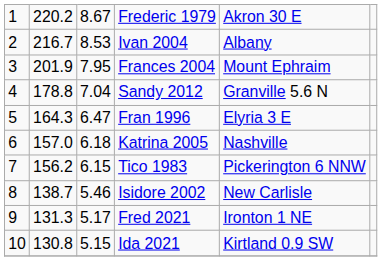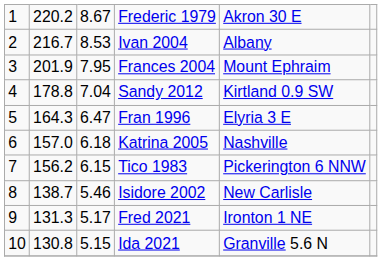Sandy 2012 | column 5: Granville 5.6 N -> Kirtland 0.9 SW
Ida 2021 | column 5: Kirtland 0.9 SW -> Granville 5.6 N
